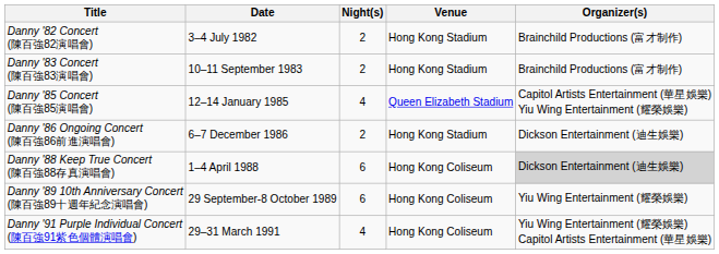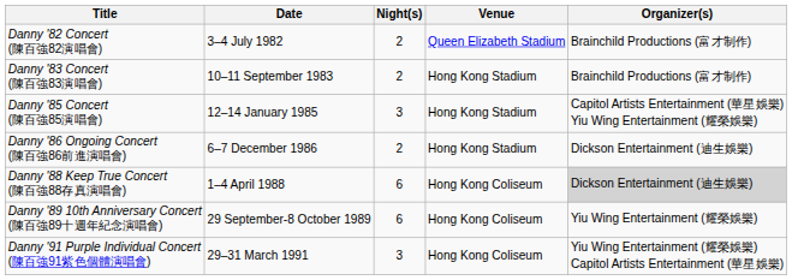Danny '82 Concert (陳百強82演唱會) | Venue: Hong Kong Stadium -> Queen Elizabeth Stadium
Danny '85 Concert (陳百強85演唱會) | Night(s): 4 -> 3
Danny '85 Concert (陳百強85演唱會) | Venue: Queen Elizabeth Stadium -> Hong Kong Stadium
Danny '91 Purple Individual Concert (陳百強91紫色個體演唱會) | Night(s): 4 -> 3
